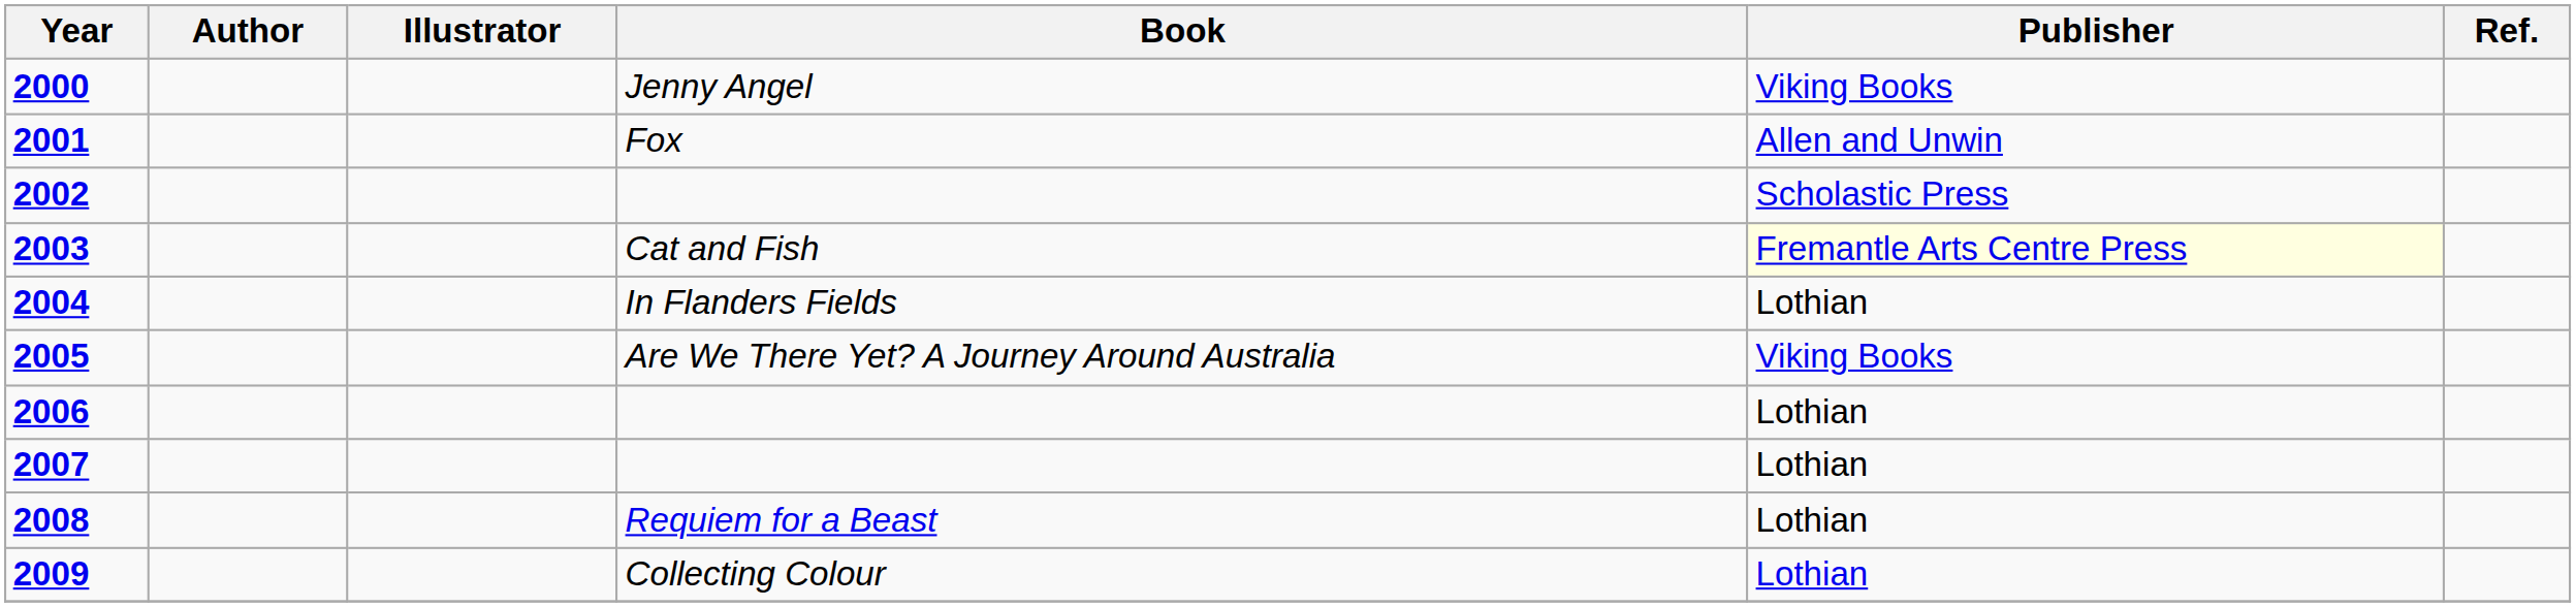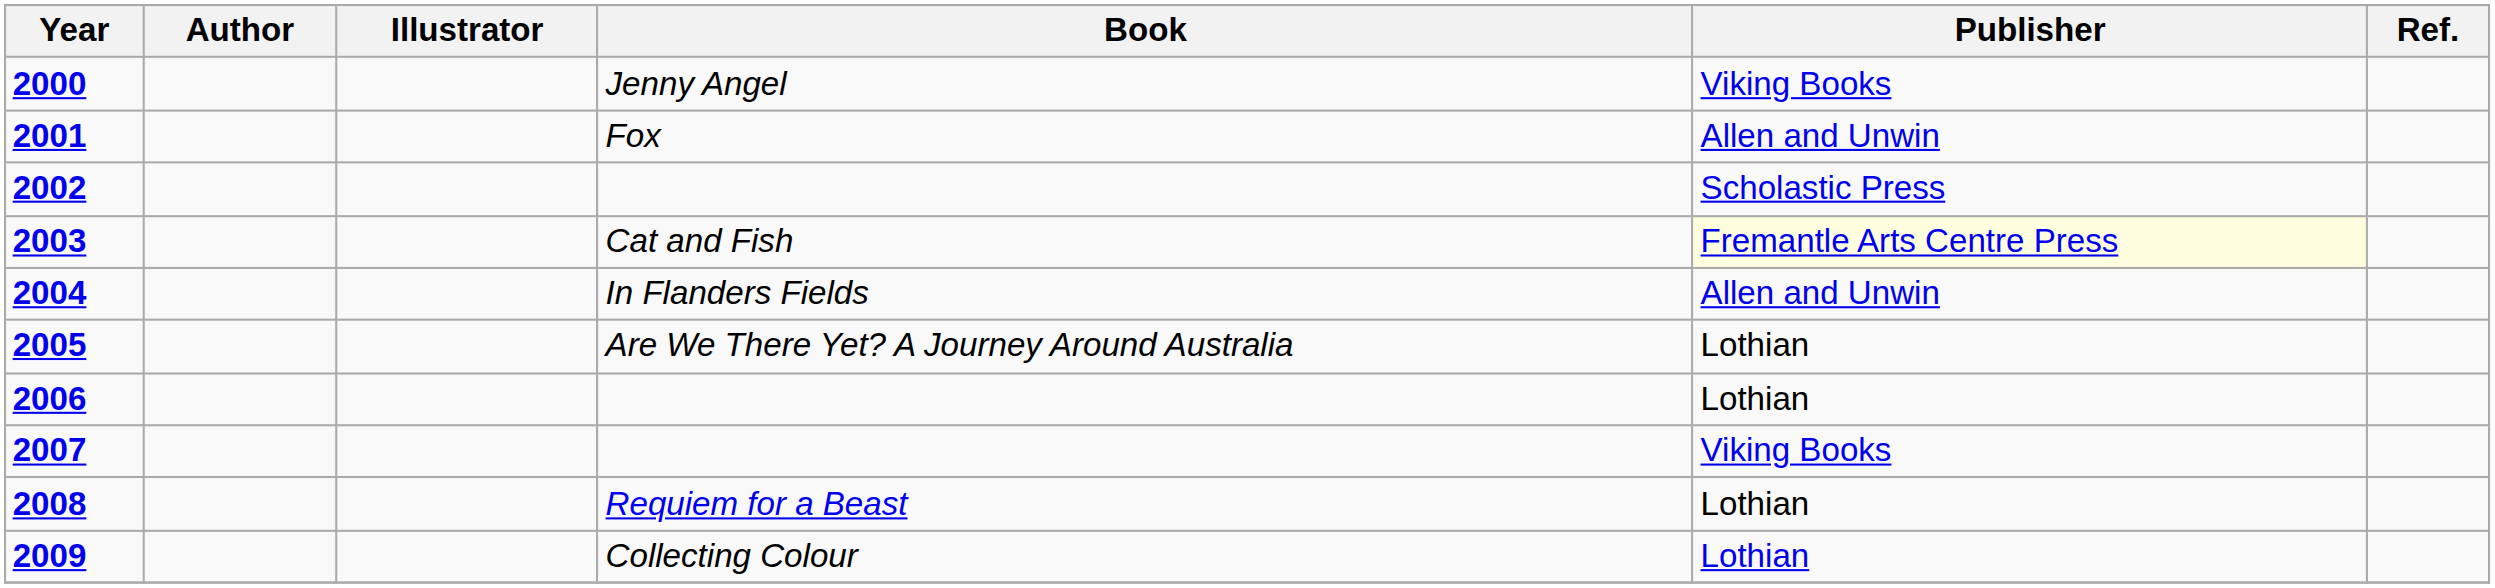2004 | Publisher: Lothian -> Allen and Unwin
2005 | Publisher: Viking Books -> Lothian
2007 | Publisher: Lothian -> Viking Books
